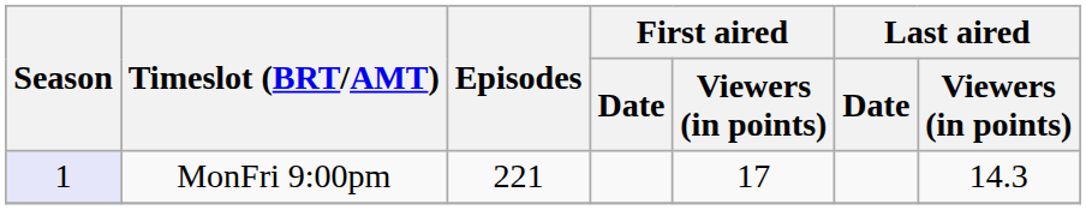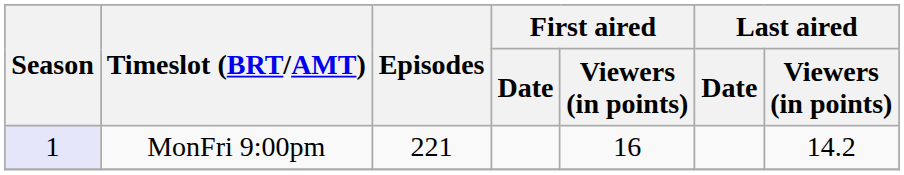MonFri 9:00pm | First aired / Viewers (in points): 17 -> 16
MonFri 9:00pm | Last aired / Viewers (in points): 14.3 -> 14.2
